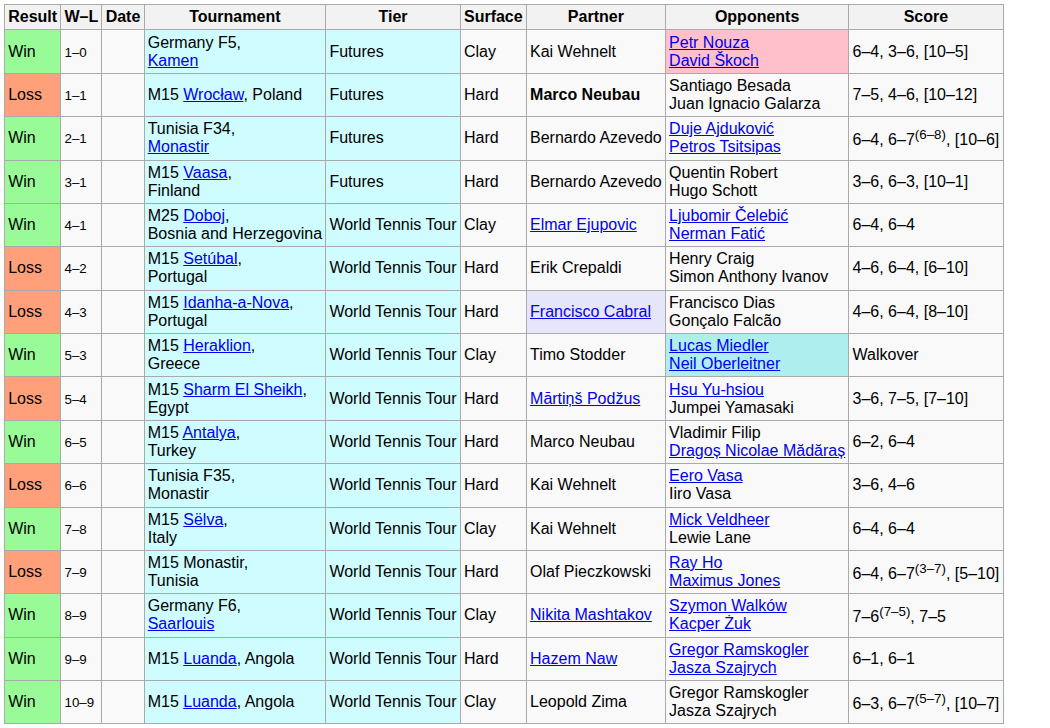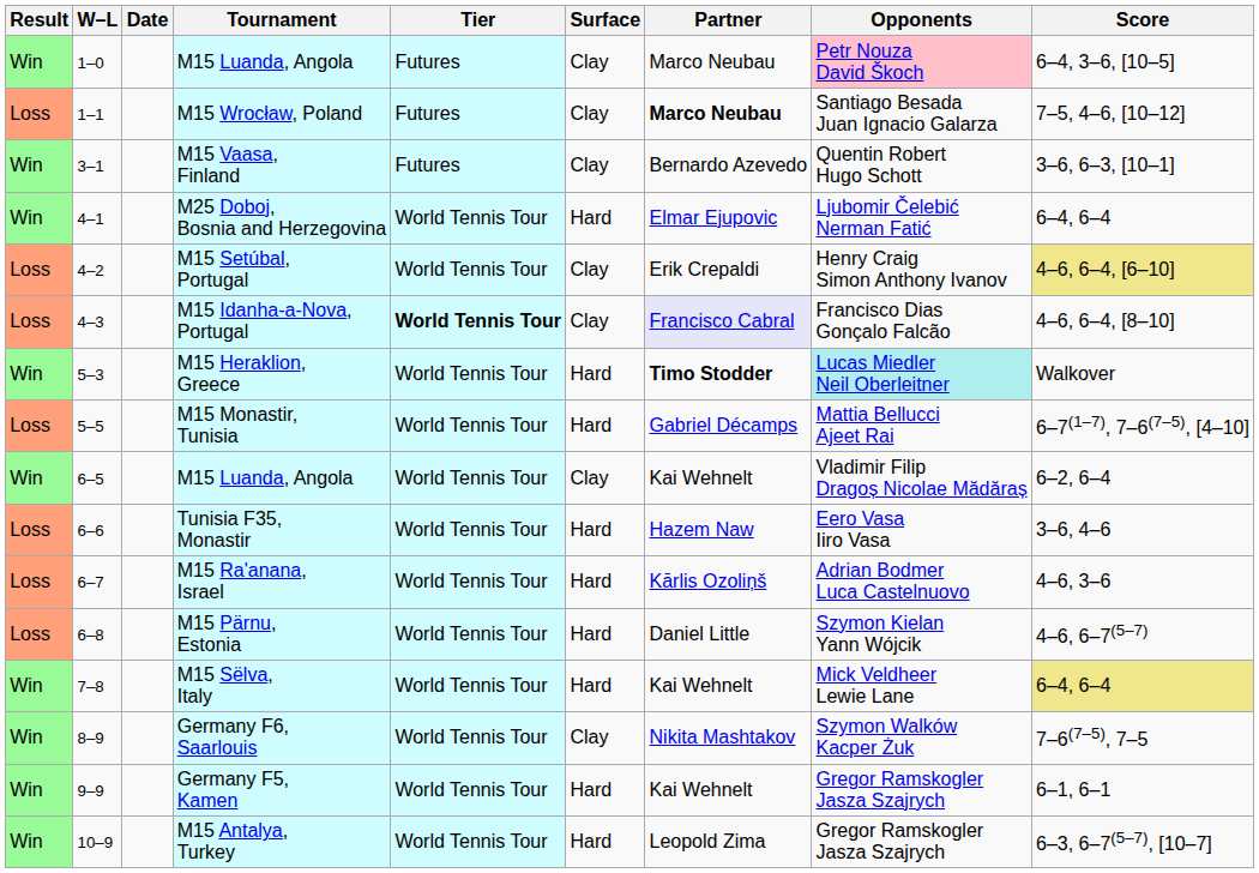1–0 | Tournament: Germany F5, Kamen -> M15 Luanda, Angola
1–0 | Partner: Kai Wehnelt -> Marco Neubau
1–1 | Surface: Hard -> Clay
- row: Win | 2–1 | Tunisia F34, Monastir | Futures | Hard | Bernardo Azevedo | Duje Ajduković Petros Tsitsipas | 6–4, 6–7(6–8), [10–6]
3–1 | Surface: Hard -> Clay
4–1 | Surface: Clay -> Hard
4–2 | Surface: Hard -> Clay
4–2 | Score: no background -> khaki background
4–3 | Tier: normal -> bold
4–3 | Surface: Hard -> Clay
5–3 | Surface: Clay -> Hard
5–3 | Partner: normal -> bold
- row: Loss | 5–4 | M15 Sharm El Sheikh, Egypt | World Tennis Tour | Hard | Mārtiņš Podžus | Hsu Yu-hsiou Jumpei Yamasaki | 3–6, 7–5, [7–10]
+ row: Loss | 5–5 | M15 Monastir, Tunisia | World Tennis Tour | Hard | Gabriel Décamps | Mattia Bellucci Ajeet Rai | 6–7(1–7), 7–6(7–5), [4–10]
6–5 | Tournament: M15 Antalya, Turkey -> M15 Luanda, Angola
6–5 | Surface: Hard -> Clay
6–5 | Partner: Marco Neubau -> Kai Wehnelt
6–6 | Partner: Kai Wehnelt -> Hazem Naw
+ row: Loss | 6–7 | M15 Ra'anana, Israel | World Tennis Tour | Hard | Kārlis Ozoliņš | Adrian Bodmer Luca Castelnuovo | 4–6, 3–6
+ row: Loss | 6–8 | M15 Pärnu, Estonia | World Tennis Tour | Hard | Daniel Little | Szymon Kielan Yann Wójcik | 4–6, 6–7(5–7)
7–8 | Surface: Clay -> Hard
7–8 | Score: no background -> khaki background
- row: Loss | 7–9 | M15 Monastir, Tunisia | World Tennis Tour | Hard | Olaf Pieczkowski | Ray Ho Maximus Jones | 6–4, 6–7(3–7), [5–10]
9–9 | Tournament: M15 Luanda, Angola -> Germany F5, Kamen
9–9 | Partner: Hazem Naw -> Kai Wehnelt
10–9 | Tournament: M15 Luanda, Angola -> M15 Antalya, Turkey
10–9 | Surface: Clay -> Hard
